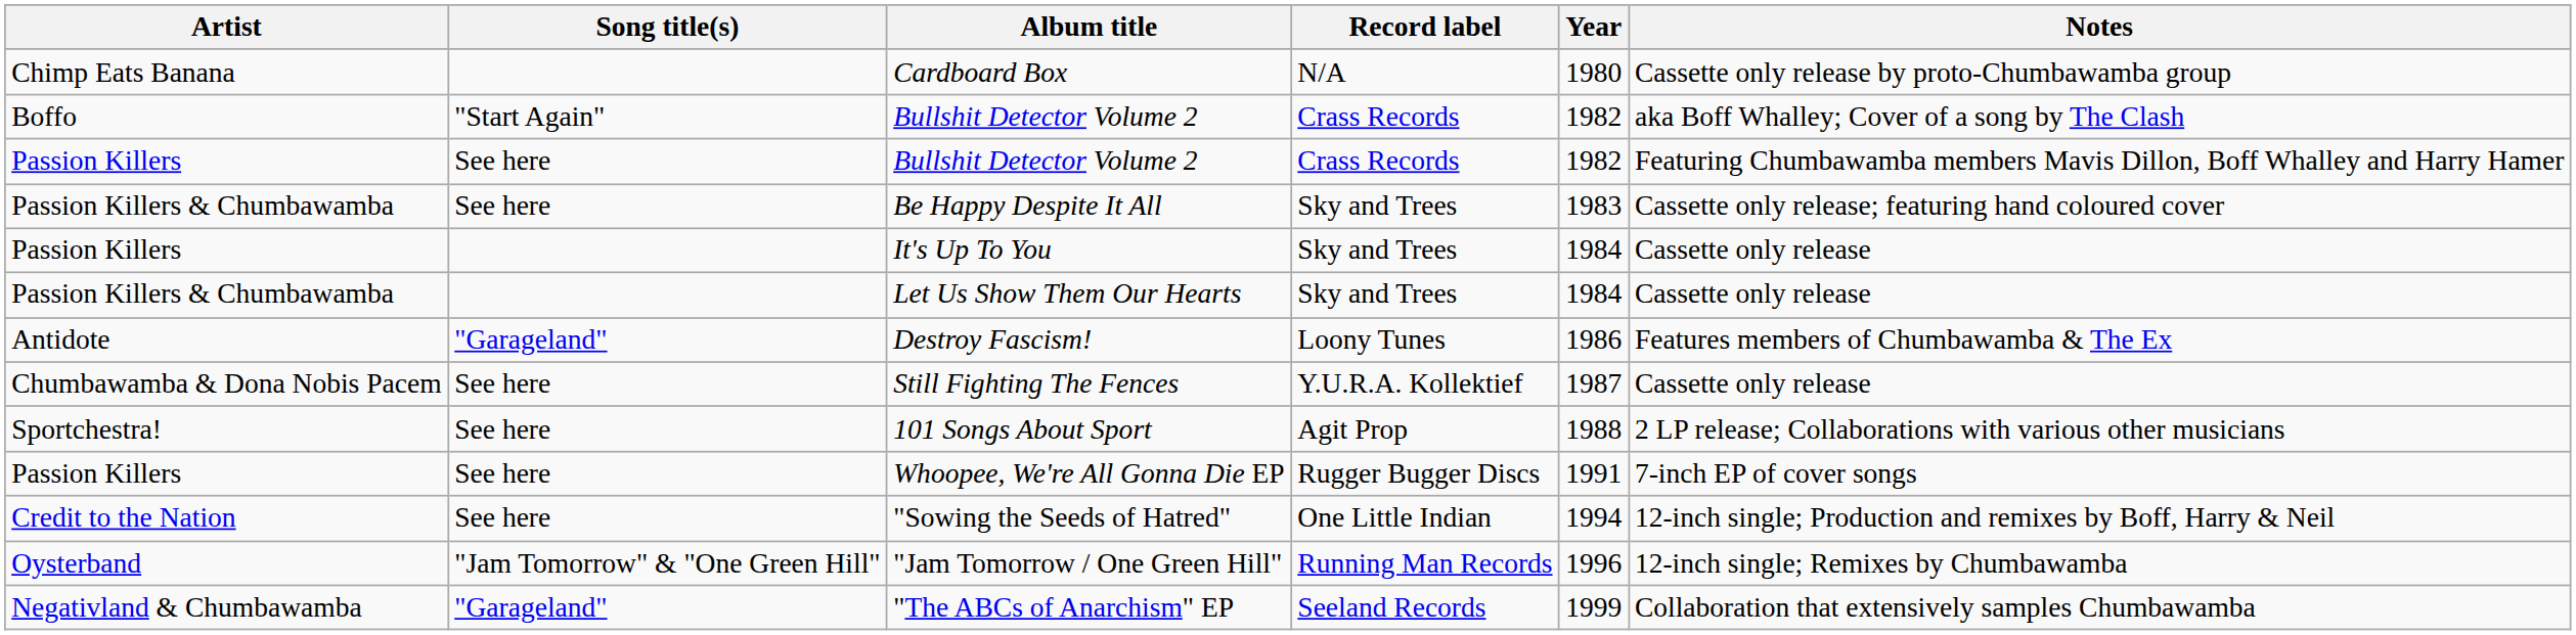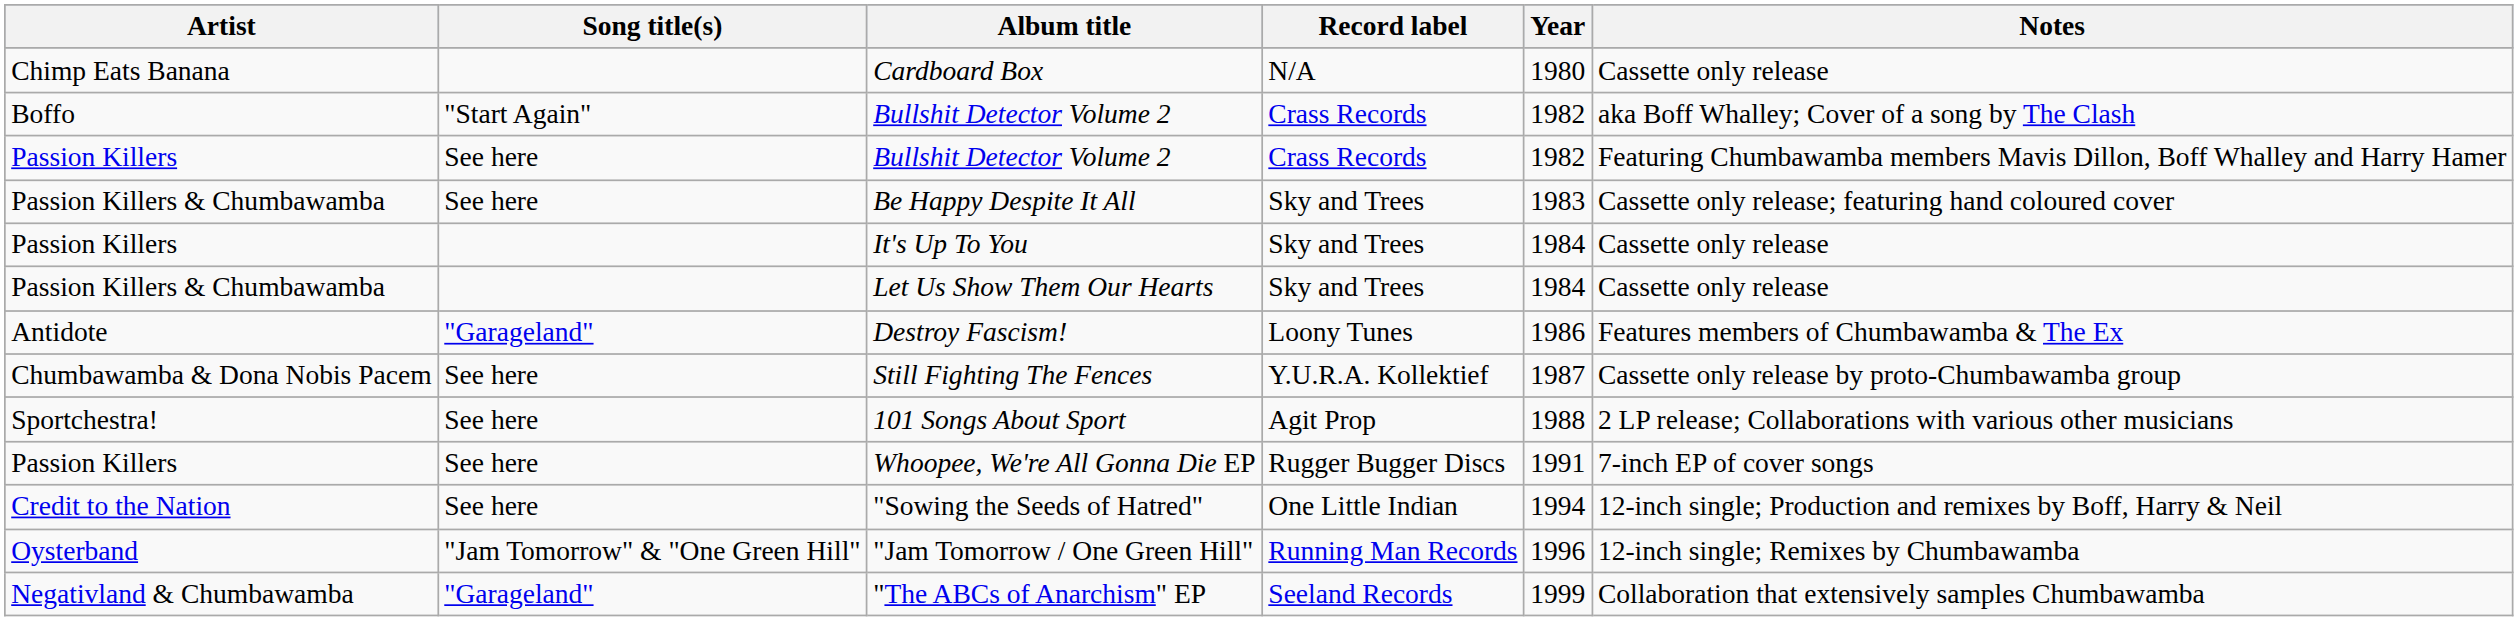Cardboard Box | Notes: Cassette only release by proto-Chumbawamba group -> Cassette only release
Still Fighting The Fences | Notes: Cassette only release -> Cassette only release by proto-Chumbawamba group
